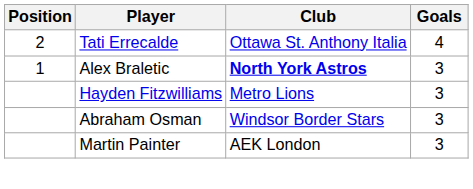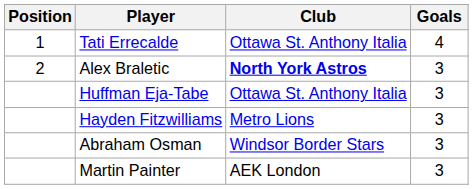Tati Errecalde | Position: 2 -> 1
Alex Braletic | Position: 1 -> 2
+ row: Huffman Eja-Tabe | Ottawa St. Anthony Italia | 3
